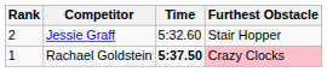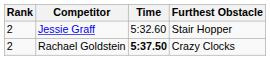Rachael Goldstein | Rank: 1 -> 2
Rachael Goldstein | Furthest Obstacle: pink background -> no background
